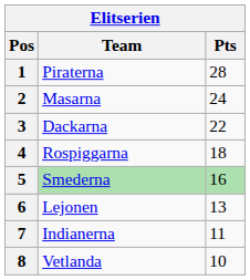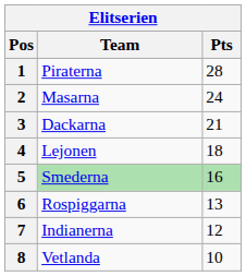3 | Pts: 22 -> 21
4 | Team: Rospiggarna -> Lejonen
6 | Team: Lejonen -> Rospiggarna
7 | Pts: 11 -> 12
